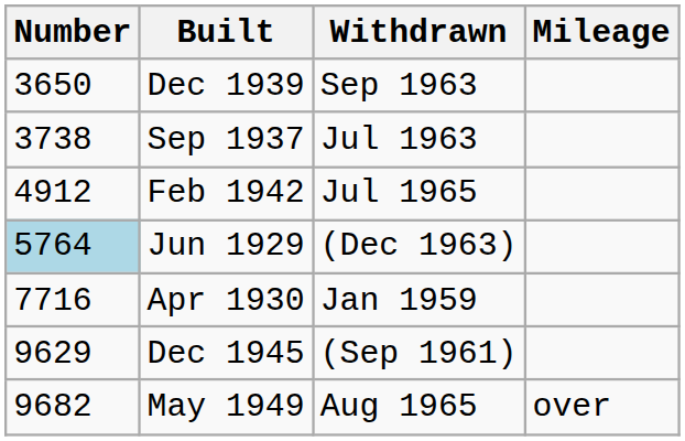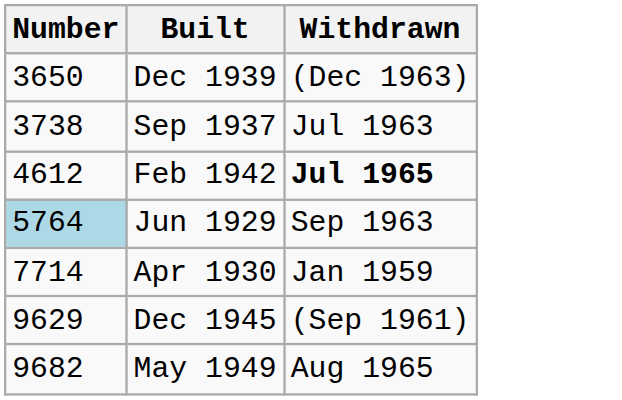- column: Mileage | over
Dec 1939 | Withdrawn: Sep 1963 -> (Dec 1963)
Feb 1942 | Number: 4912 -> 4612
Feb 1942 | Withdrawn: normal -> bold
Jun 1929 | Withdrawn: (Dec 1963) -> Sep 1963
Apr 1930 | Number: 7716 -> 7714
